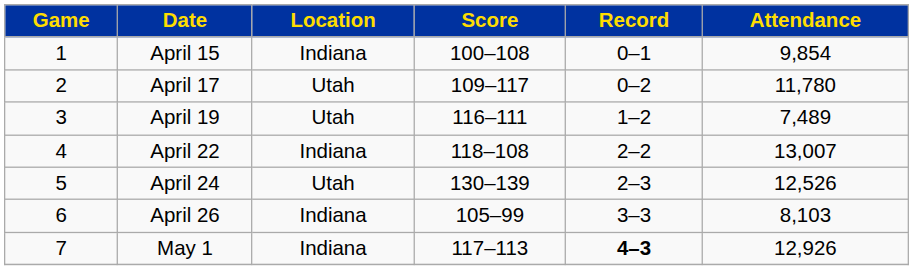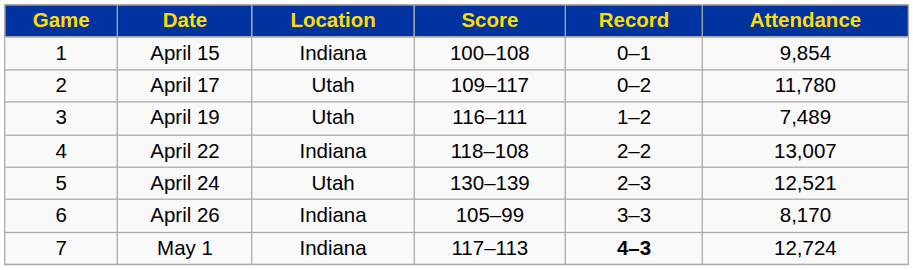April 24 | Attendance: 12,526 -> 12,521
April 26 | Attendance: 8,103 -> 8,170
May 1 | Attendance: 12,926 -> 12,724
